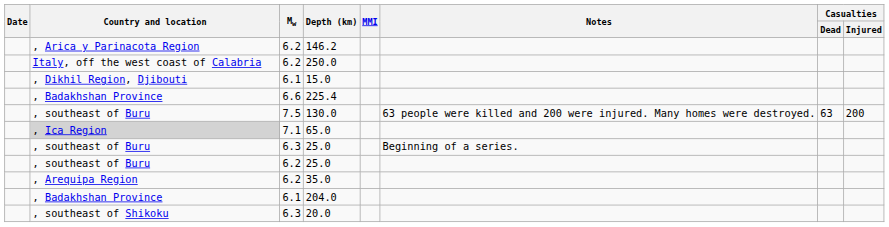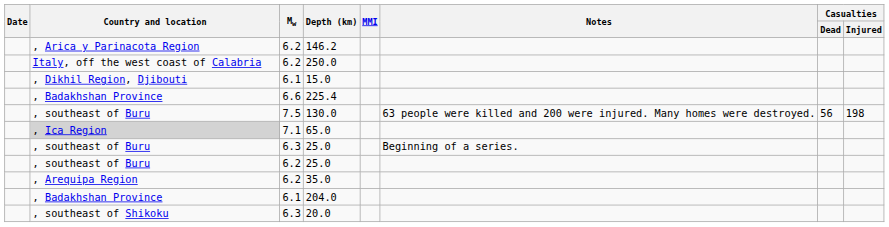130.0 | Casualties / Dead: 63 -> 56
130.0 | Casualties / Injured: 200 -> 198
